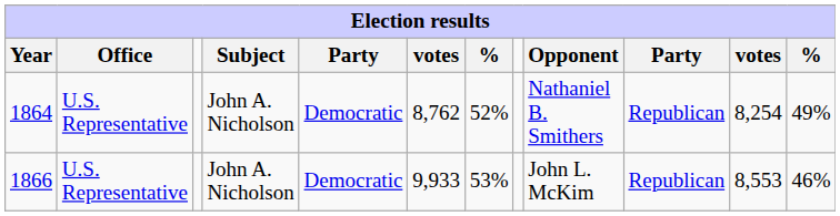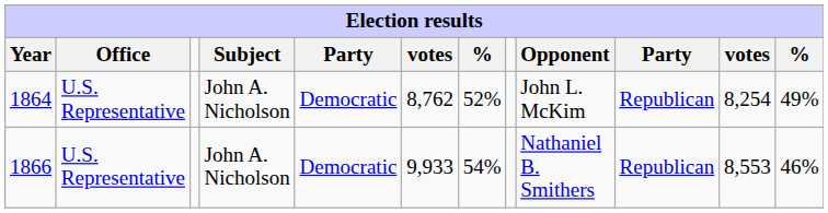1864 | Opponent: Nathaniel B. Smithers -> John L. McKim
1866 | column 7: 53% -> 54%
1866 | Opponent: John L. McKim -> Nathaniel B. Smithers
